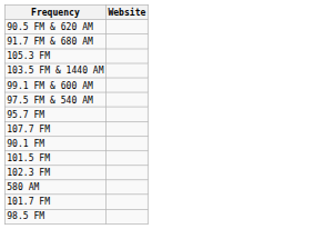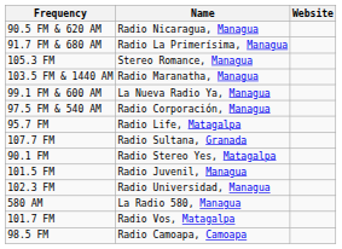+ column: Name | Radio Nicaragua, Managua | Radio La Primerísima, Managua | Stereo Romance, Managua | Radio Maranatha, Managua | La Nueva Radio Ya, Managua | Radio Corporación, Managua | Radio Life, Matagalpa | Radio Sultana, Granada | Radio Stereo Yes, Matagalpa | Radio Juvenil, Managua | Radio Universidad, Managua | La Radio 580, Managua | Radio Vos, Matagalpa | Radio Camoapa, Camoapa
